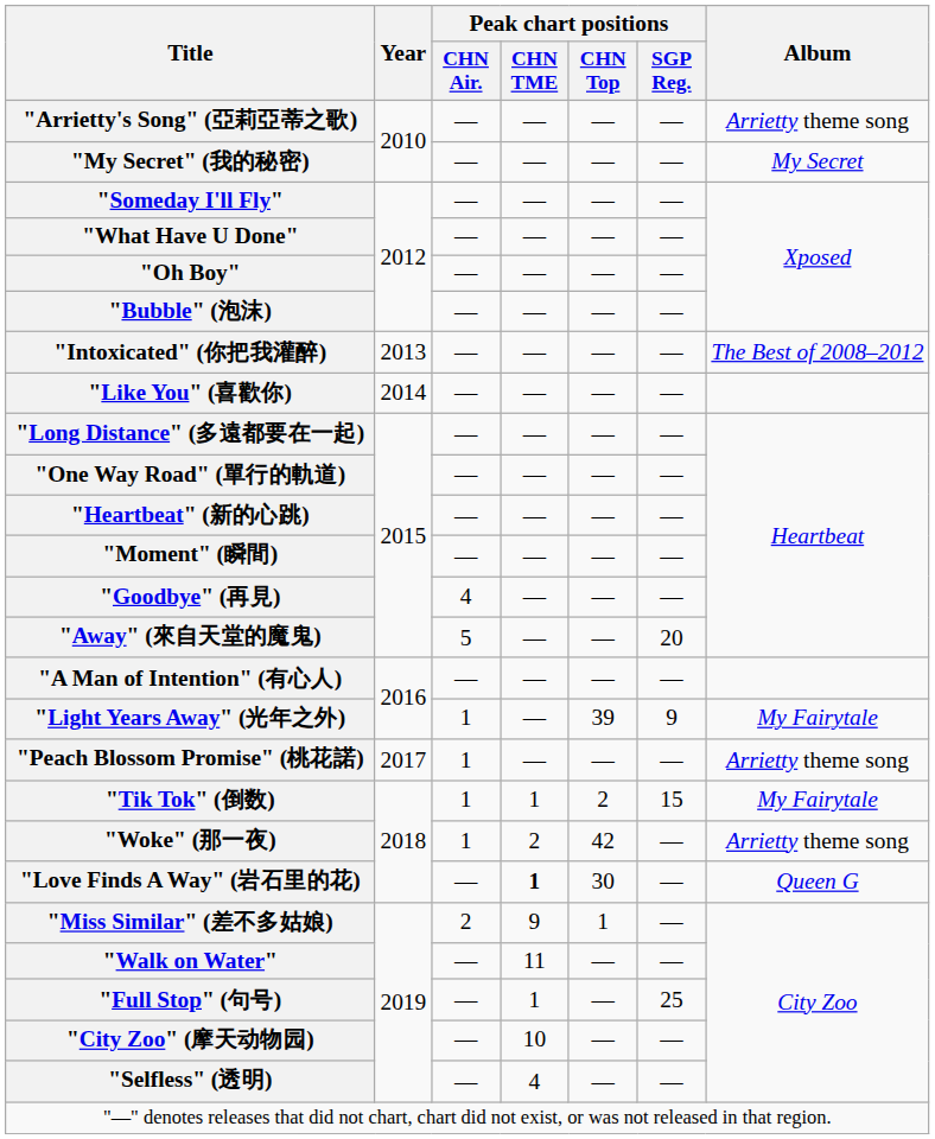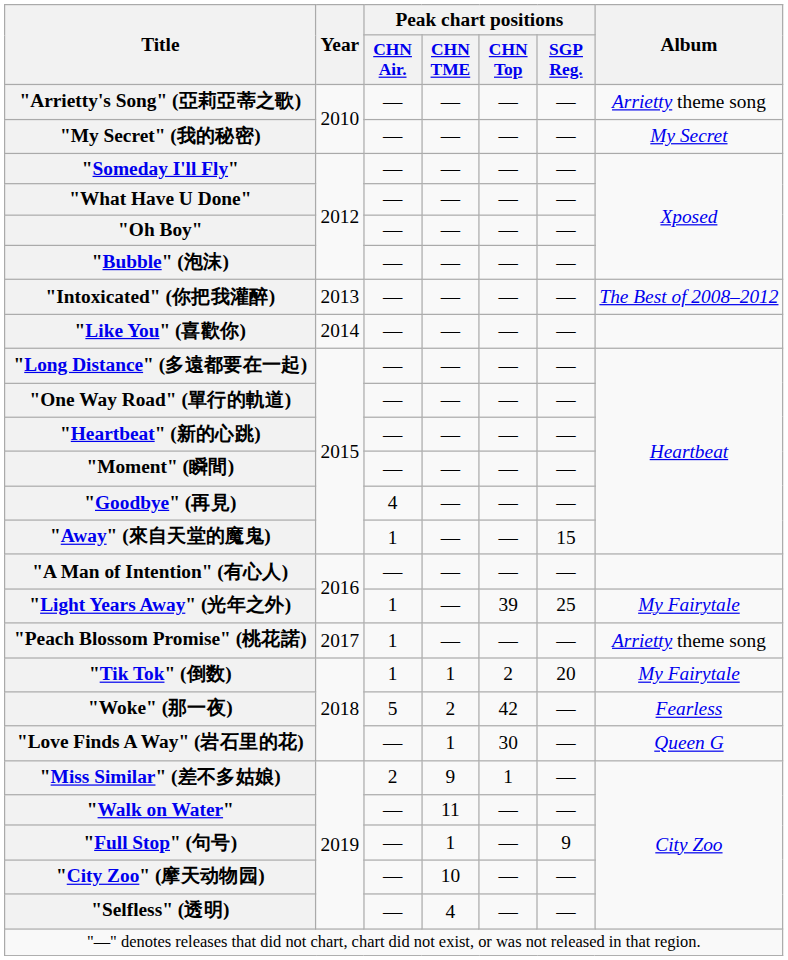"Away" (來自天堂的魔鬼) | Peak chart positions / CHN Air.: 5 -> 1
"Away" (來自天堂的魔鬼) | Peak chart positions / SGP Reg.: 20 -> 15
"Light Years Away" (光年之外) | Peak chart positions / SGP Reg.: 9 -> 25
"Tik Tok" (倒数) | Peak chart positions / SGP Reg.: 15 -> 20
"Woke" (那一夜) | Peak chart positions / CHN Air.: 1 -> 5
"Woke" (那一夜) | Album: Arrietty theme song -> Fearless
"Love Finds A Way" (岩石里的花) | Peak chart positions / CHN TME: bold -> normal
"Full Stop" (句号) | Peak chart positions / SGP Reg.: 25 -> 9
